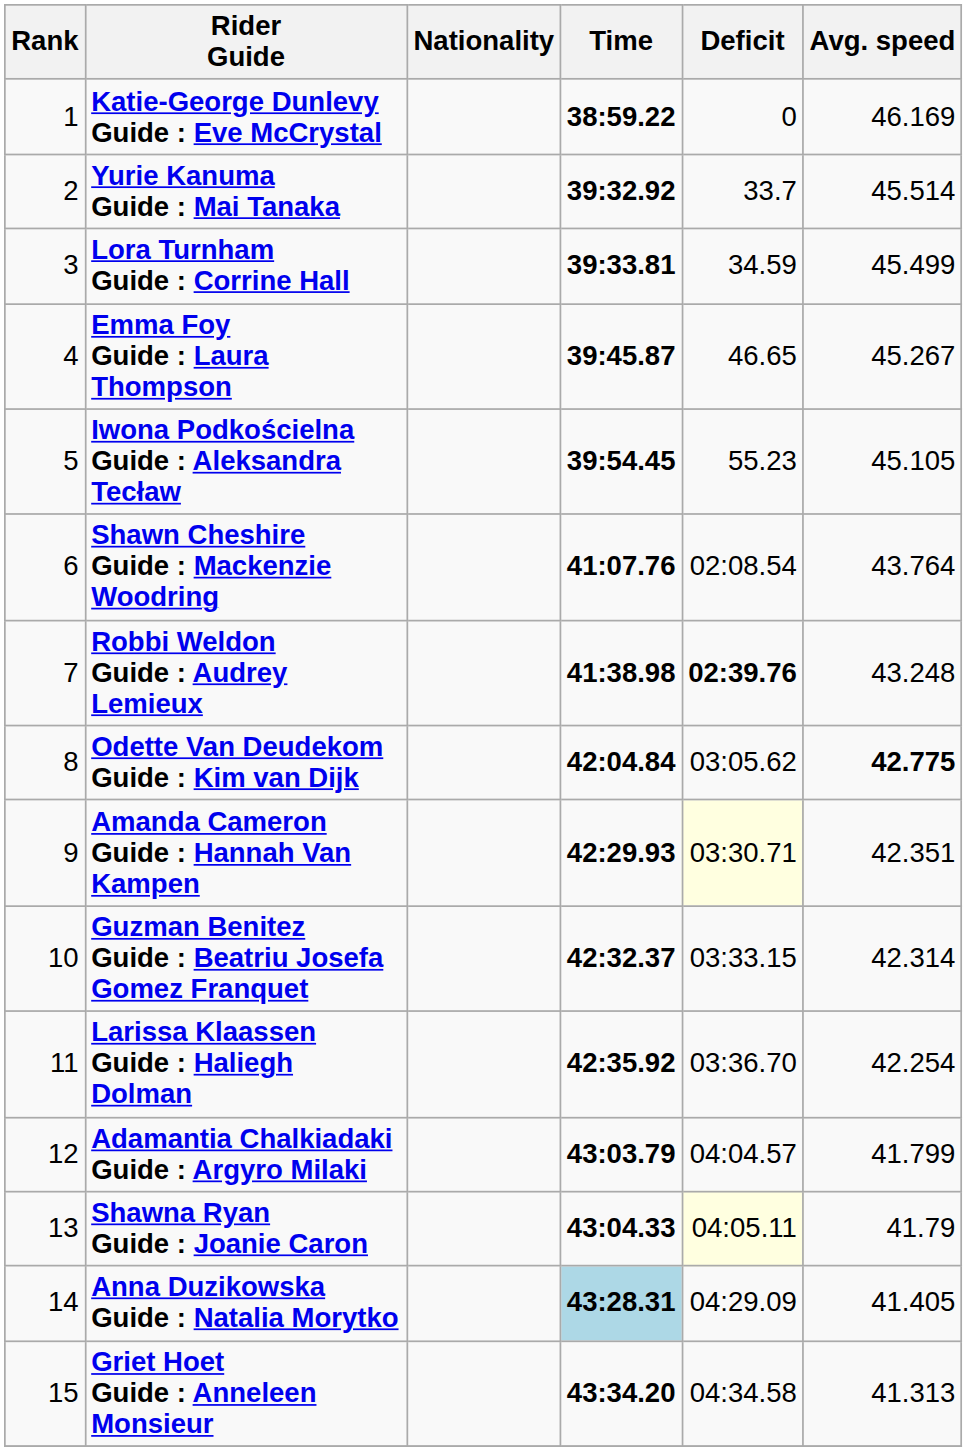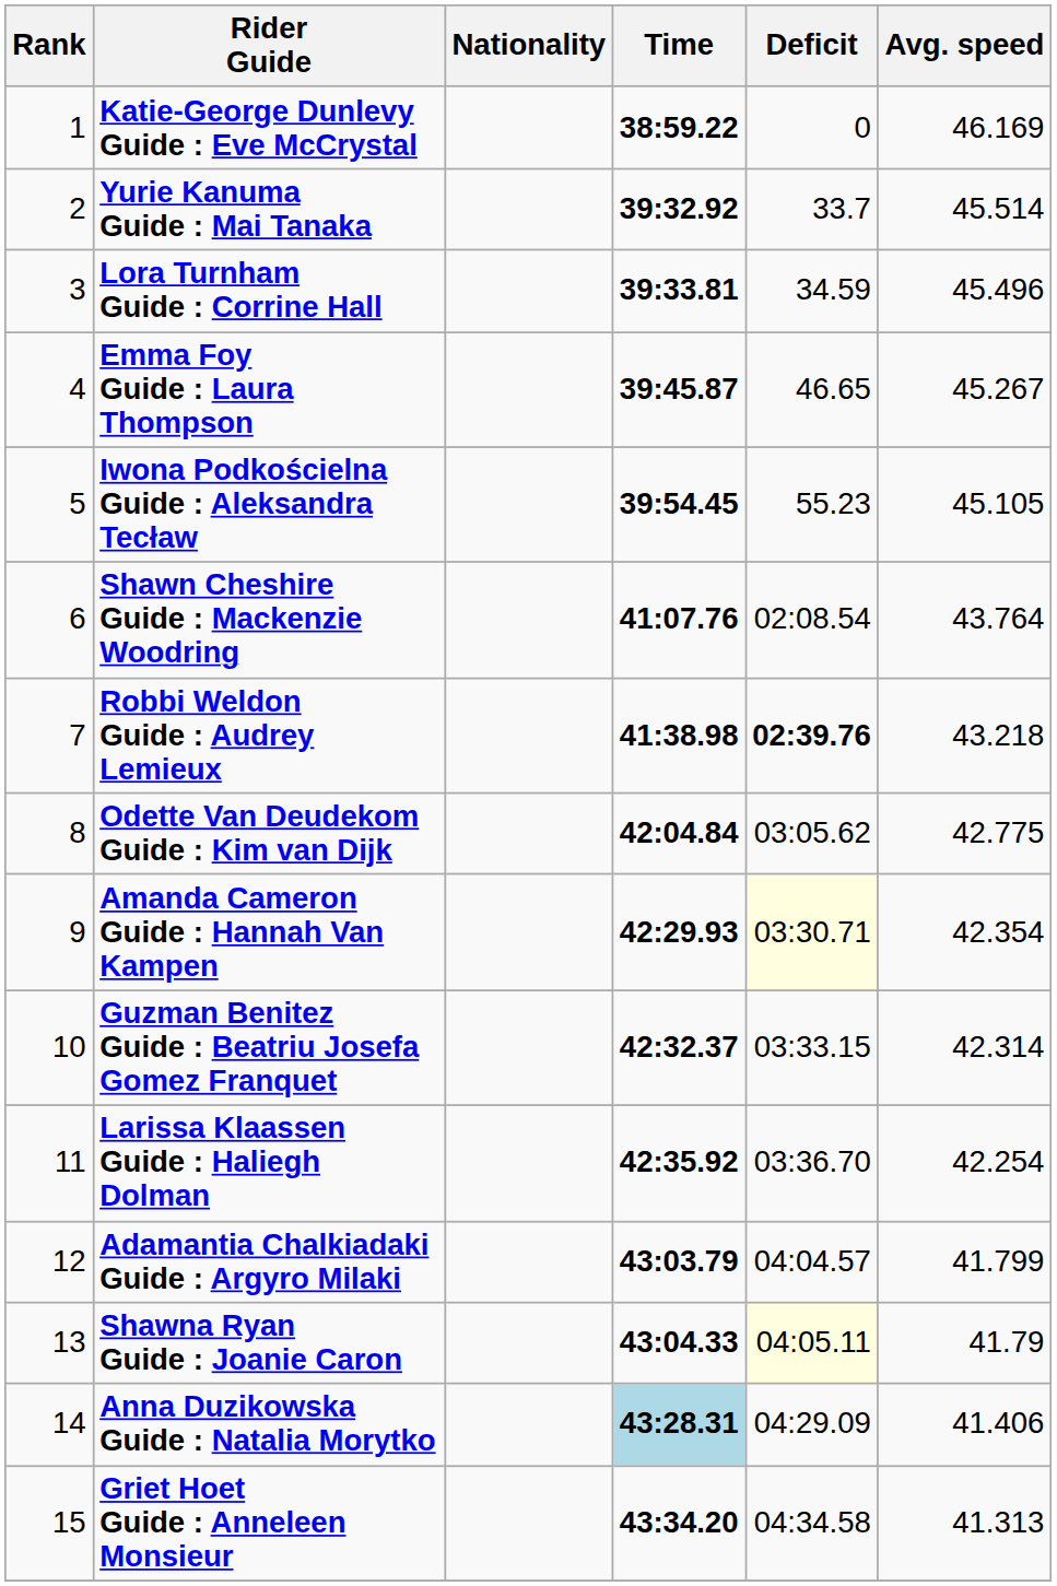Lora Turnham Guide : Corrine Hall | Avg. speed: 45.499 -> 45.496
Robbi Weldon Guide : Audrey Lemieux | Avg. speed: 43.248 -> 43.218
Odette Van Deudekom Guide : Kim van Dijk | Avg. speed: bold -> normal
Amanda Cameron Guide : Hannah Van Kampen | Avg. speed: 42.351 -> 42.354
Anna Duzikowska Guide : Natalia Morytko | Avg. speed: 41.405 -> 41.406
